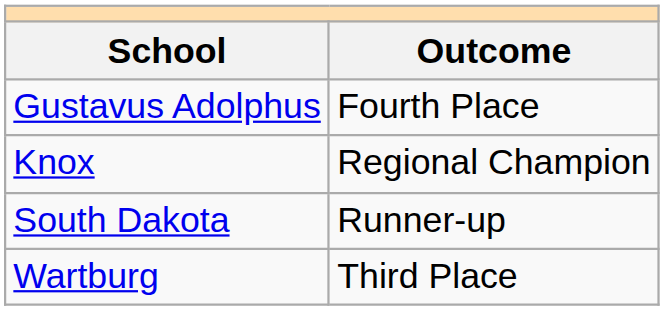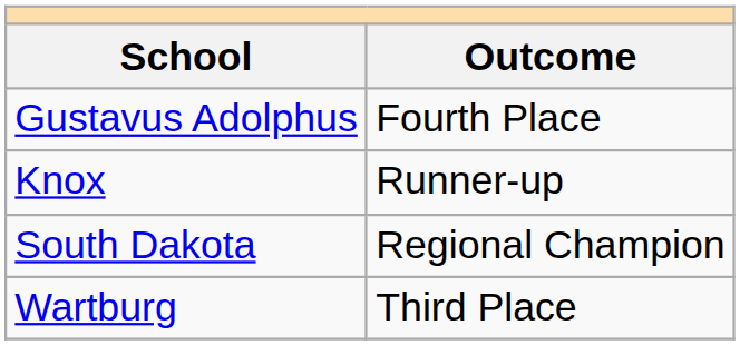Knox | Outcome: Regional Champion -> Runner-up
South Dakota | Outcome: Runner-up -> Regional Champion
